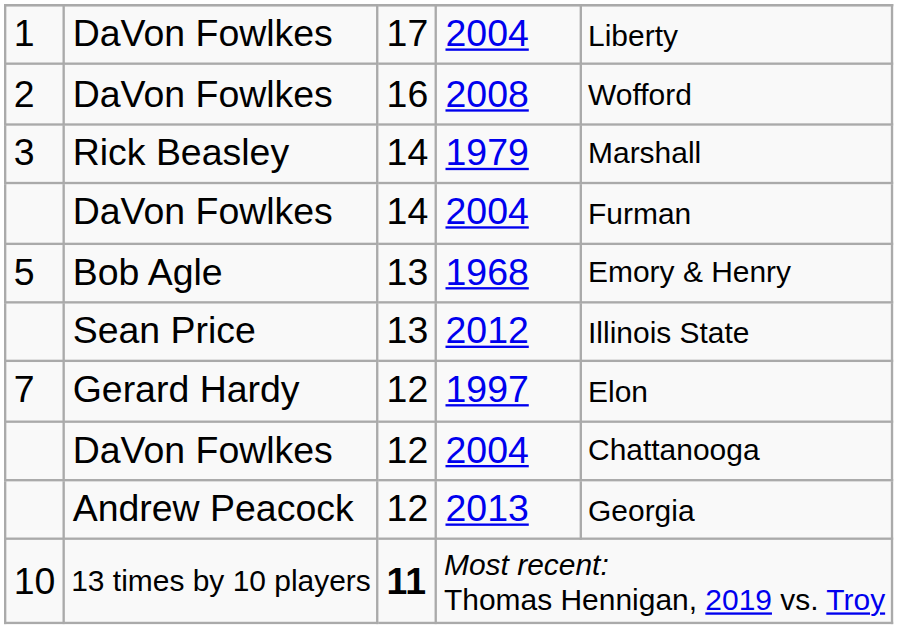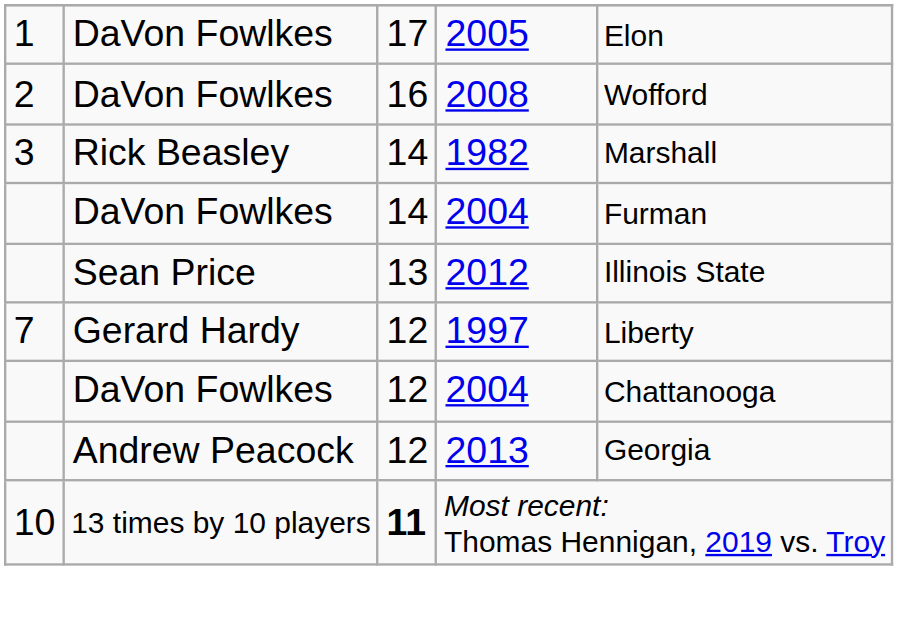1 | column 4: 2004 -> 2005
1 | column 5: Liberty -> Elon
3 | column 4: 1979 -> 1982
- row: 5 | Bob Agle | 13 | 1968 | Emory & Henry
7 | column 5: Elon -> Liberty
